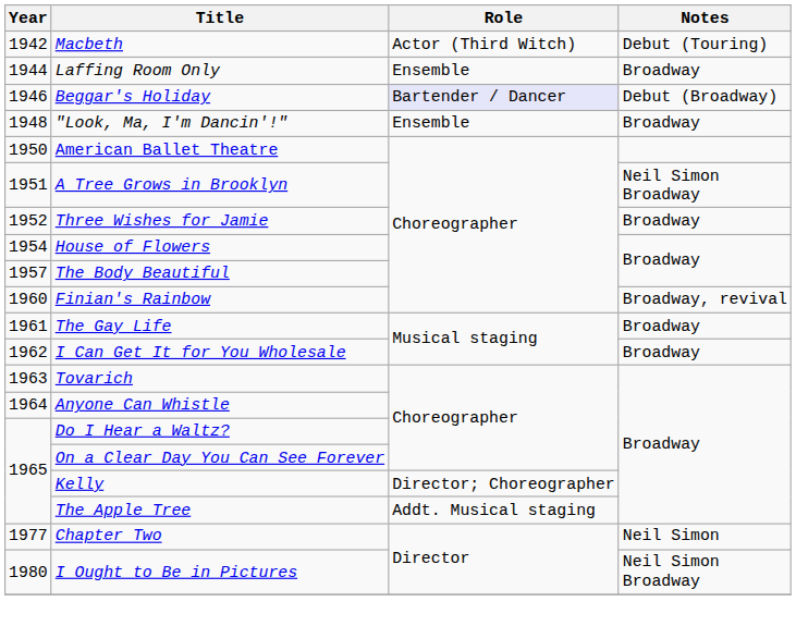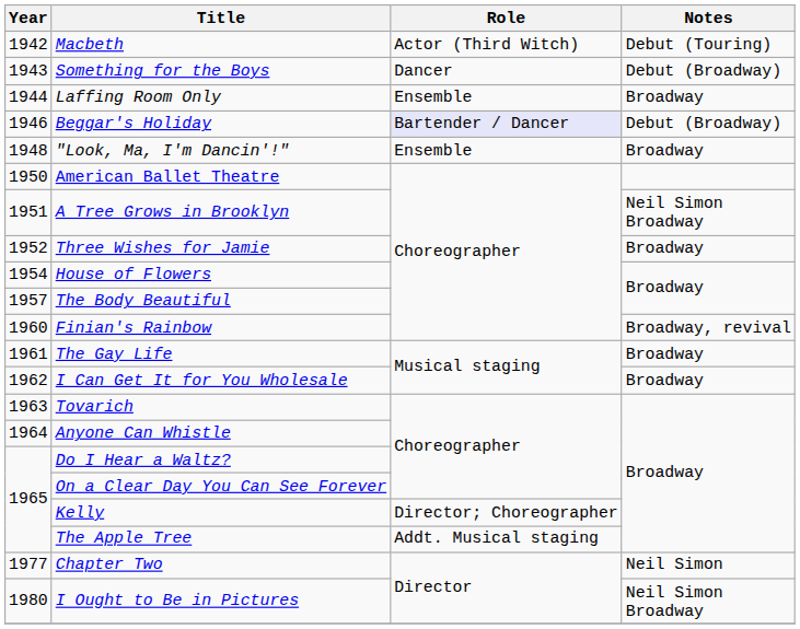+ row: 1943 | Something for the Boys | Dancer | Debut (Broadway)
